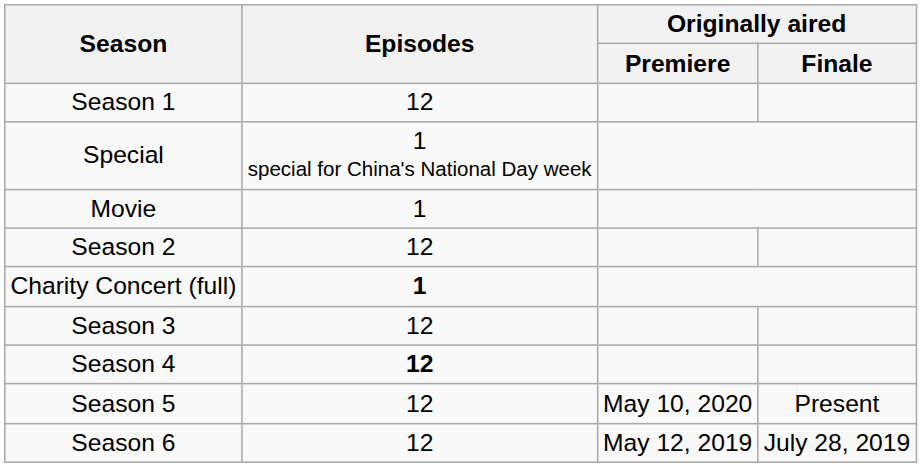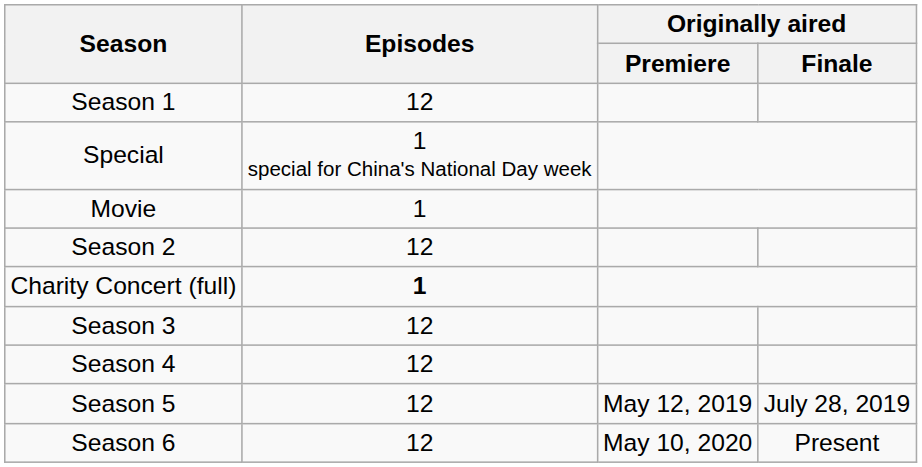Season 4 | Episodes: bold -> normal
Season 5 | Originally aired / Premiere: May 10, 2020 -> May 12, 2019
Season 5 | Originally aired / Finale: Present -> July 28, 2019
Season 6 | Originally aired / Premiere: May 12, 2019 -> May 10, 2020
Season 6 | Originally aired / Finale: July 28, 2019 -> Present
